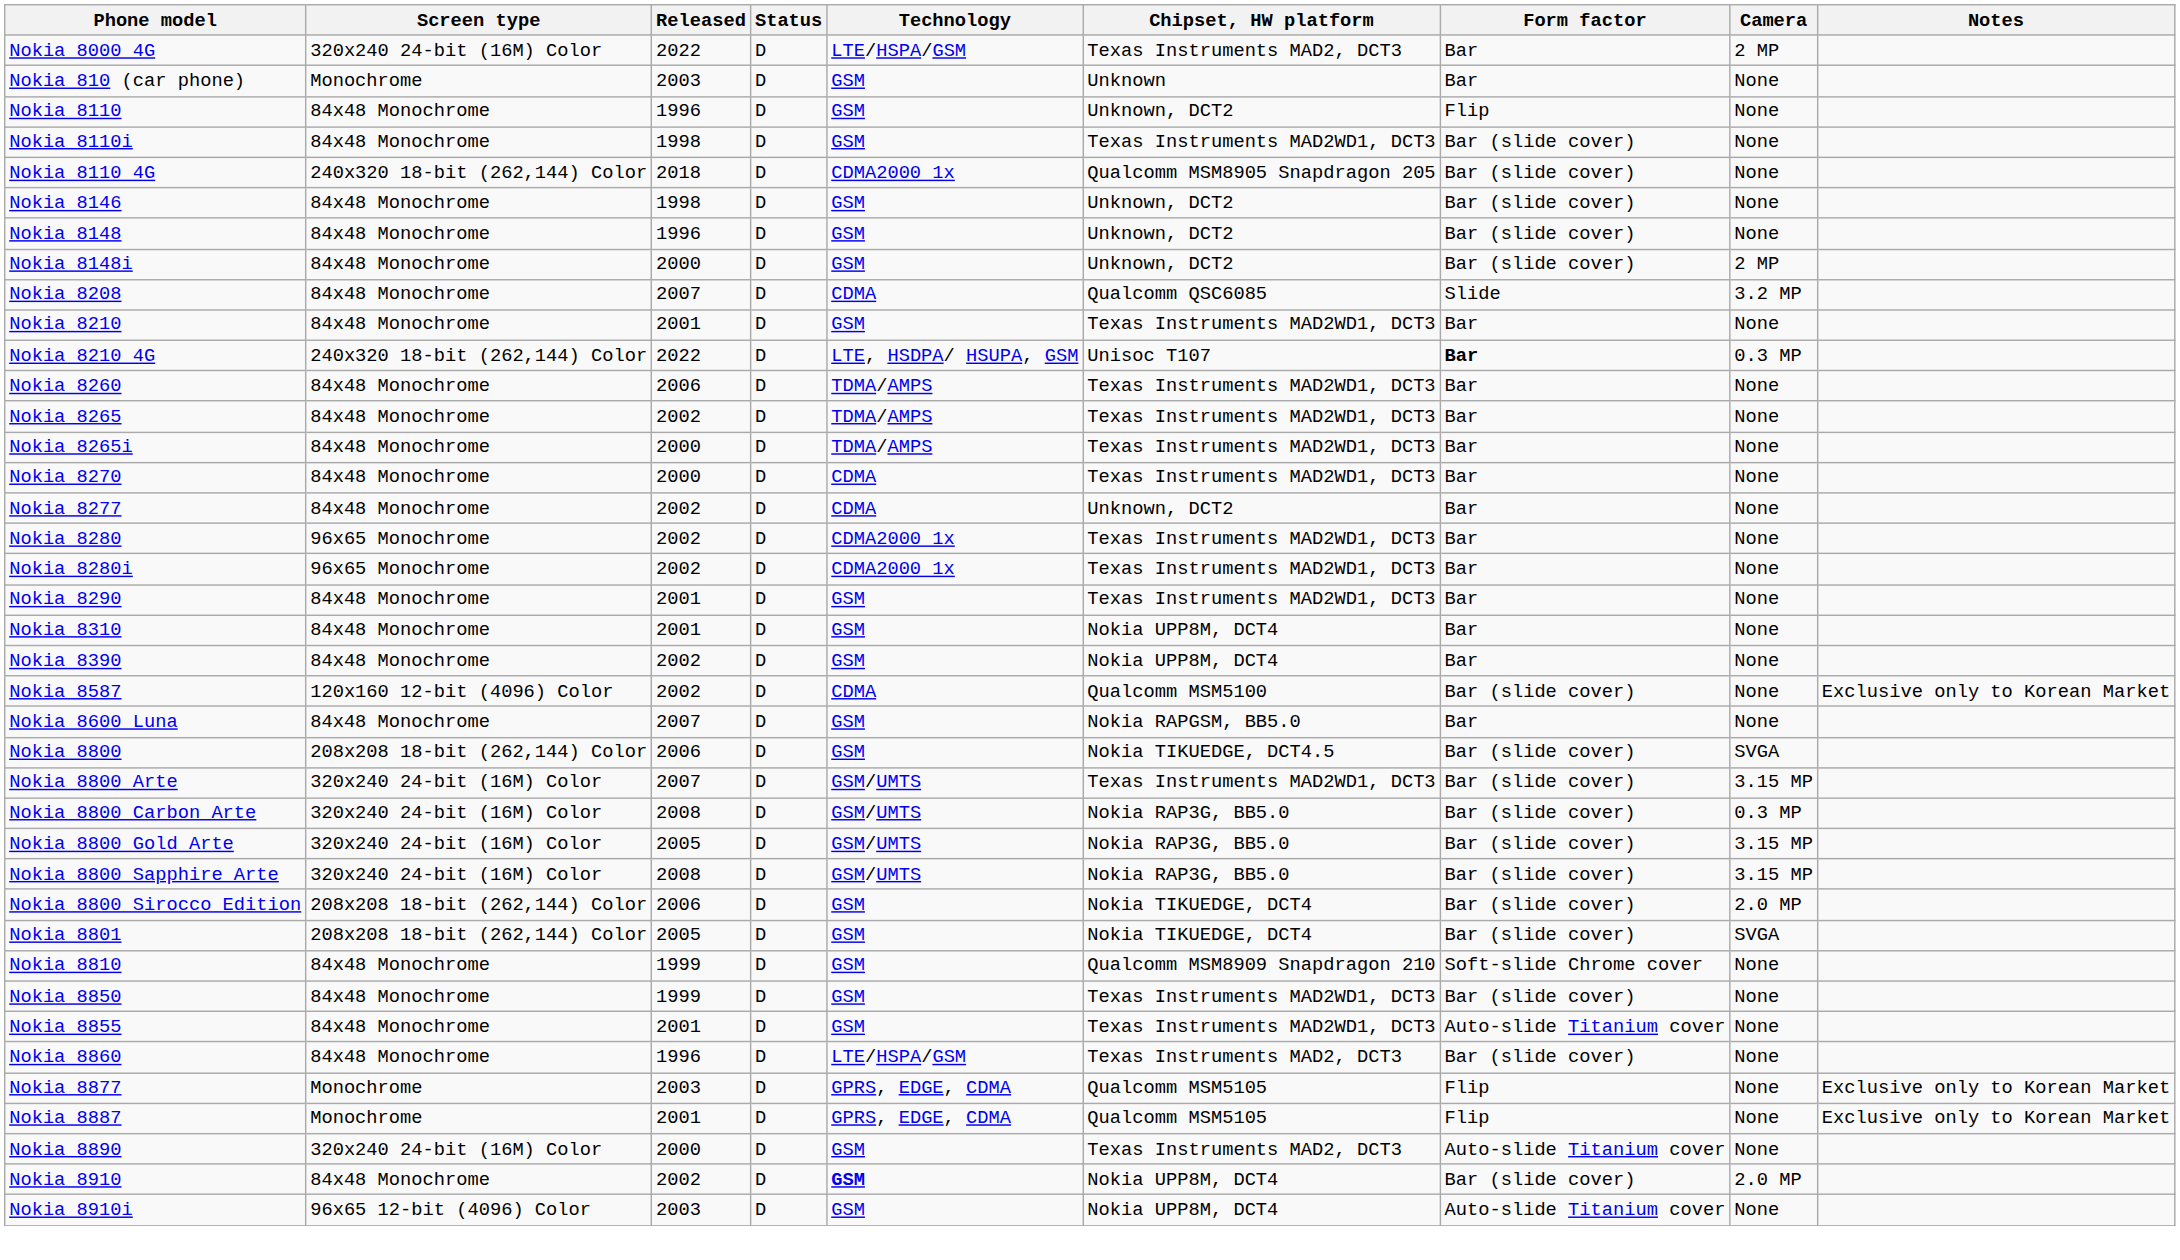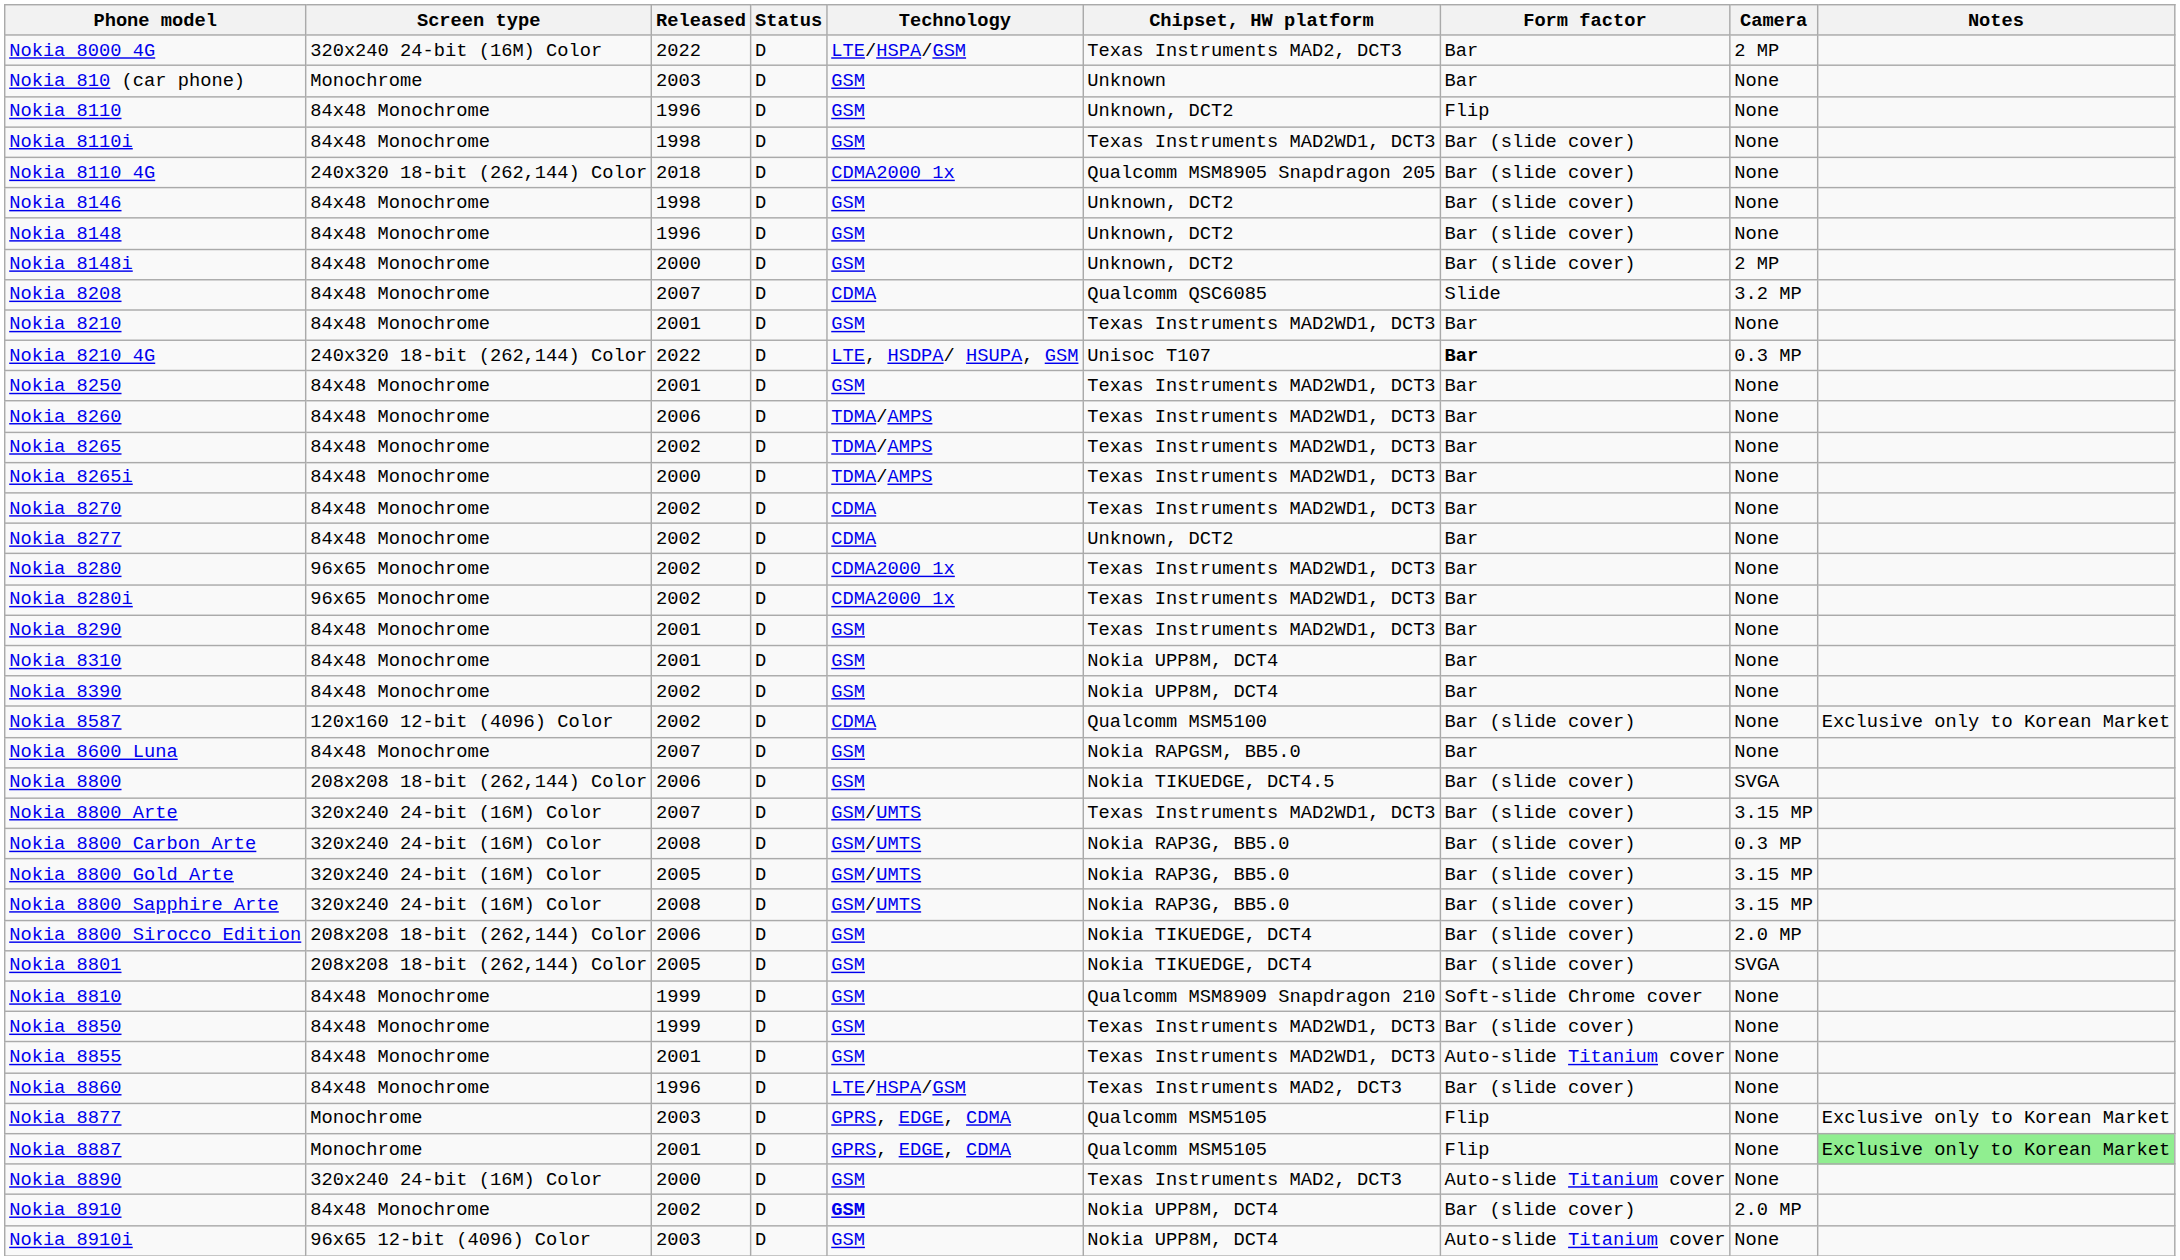+ row: Nokia 8250 | 84x48 Monochrome | 2001 | D | GSM | Texas Instruments MAD2WD1, DCT3 | Bar | None
Nokia 8270 | Released: 2000 -> 2002
Nokia 8887 | Notes: no background -> lightgreen background
